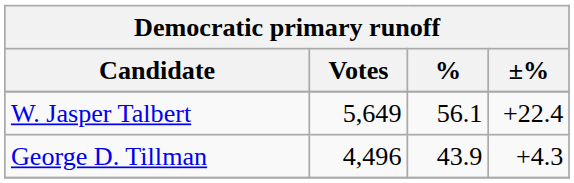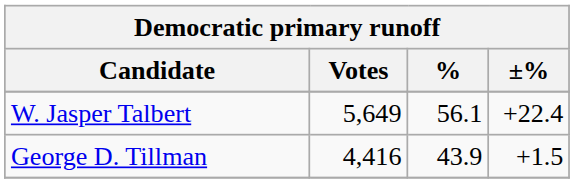George D. Tillman | Votes: 4,496 -> 4,416
George D. Tillman | ±%: +4.3 -> +1.5
